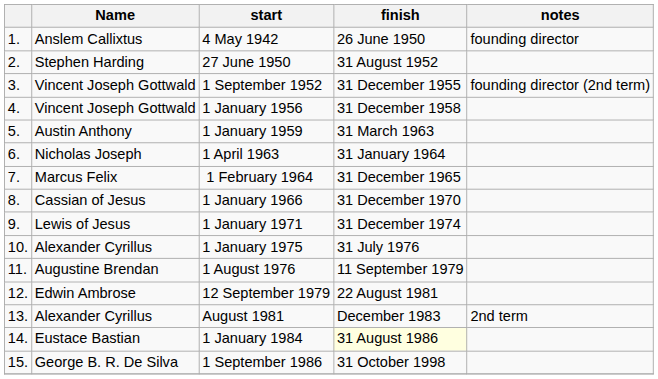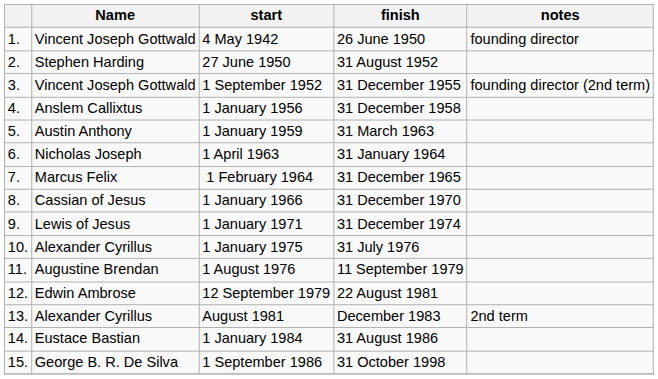4 May 1942 | Name: Anslem Callixtus -> Vincent Joseph Gottwald
1 January 1956 | Name: Vincent Joseph Gottwald -> Anslem Callixtus
1 January 1984 | finish: lightyellow background -> no background
